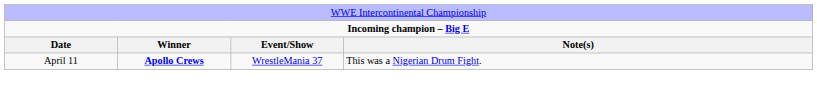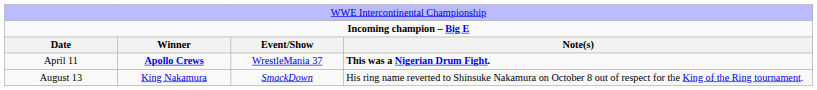April 11 | column 4: normal -> bold
+ row: August 13 | King Nakamura | SmackDown | His ring name reverted to Shinsuke Nakamura on October 8 out of respect for the King of the Ring tournament.
